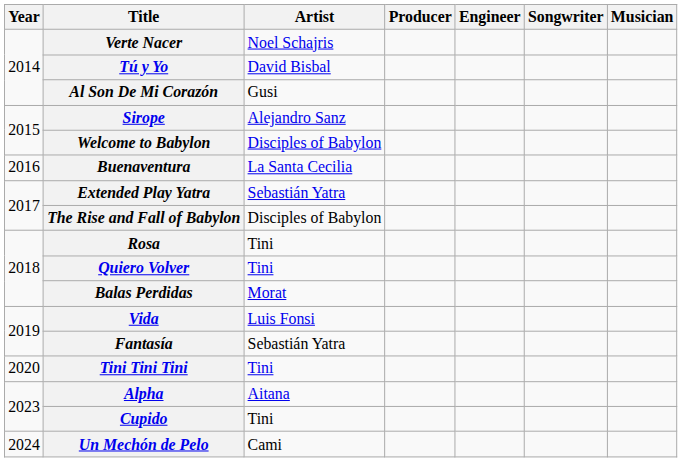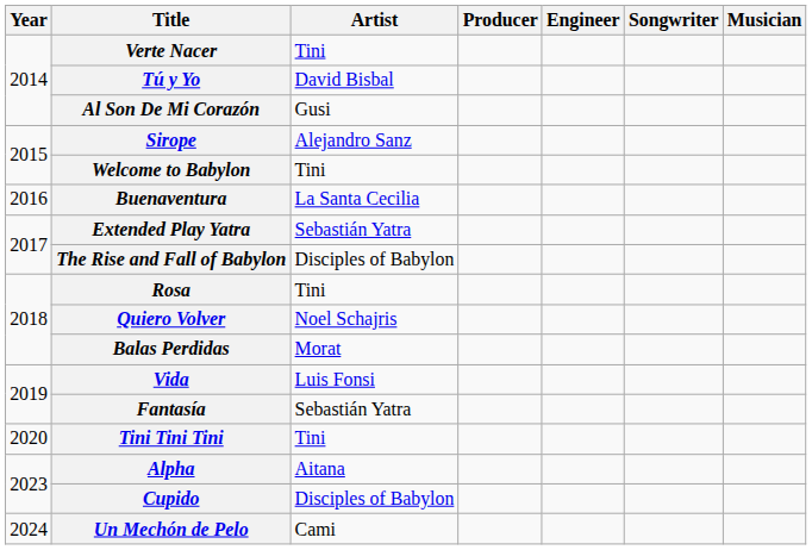Verte Nacer | Artist: Noel Schajris -> Tini
Welcome to Babylon | Artist: Disciples of Babylon -> Tini
Quiero Volver | Artist: Tini -> Noel Schajris
Cupido | Artist: Tini -> Disciples of Babylon
